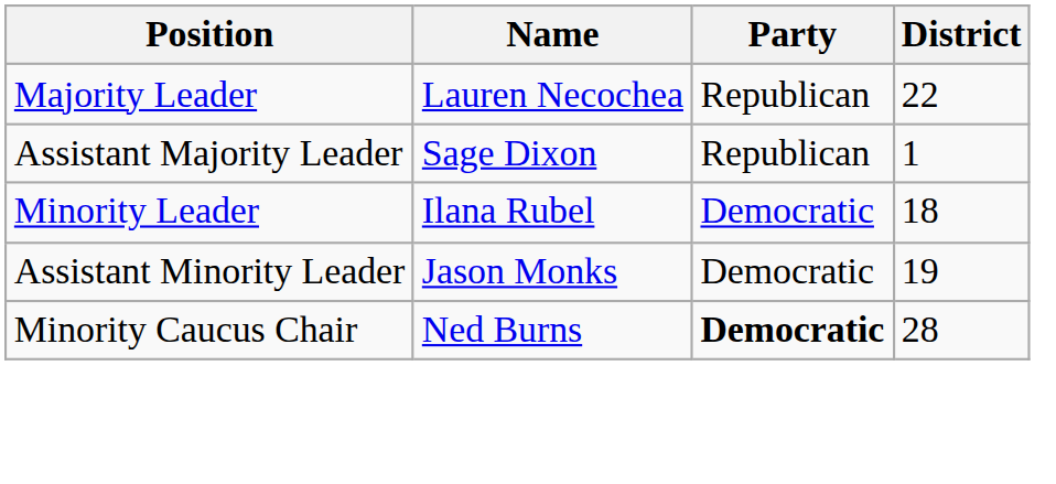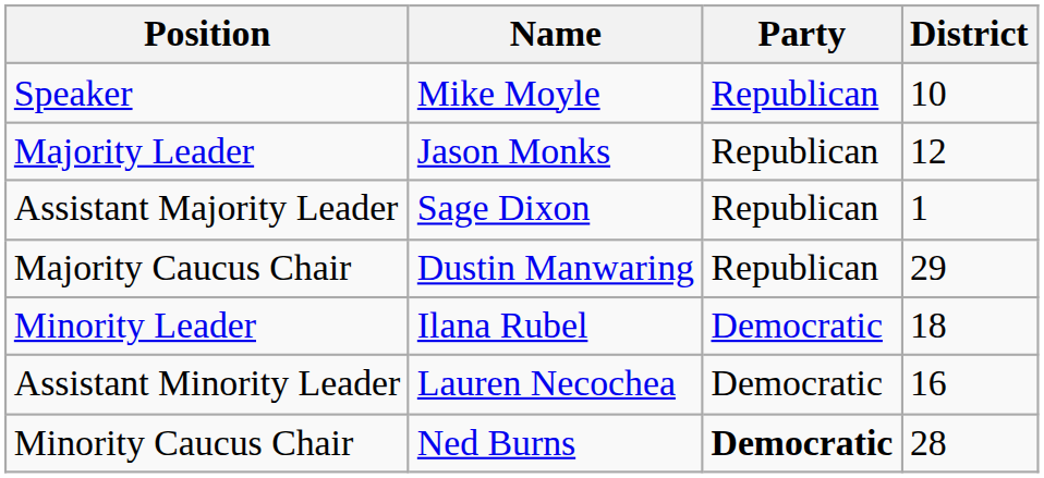+ row: Speaker | Mike Moyle | Republican | 10
Majority Leader | Name: Lauren Necochea -> Jason Monks
Majority Leader | District: 22 -> 12
+ row: Majority Caucus Chair | Dustin Manwaring | Republican | 29
Assistant Minority Leader | Name: Jason Monks -> Lauren Necochea
Assistant Minority Leader | District: 19 -> 16
